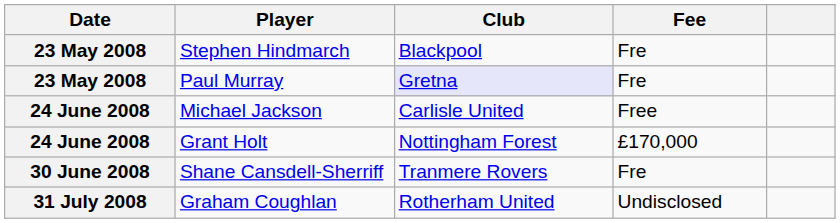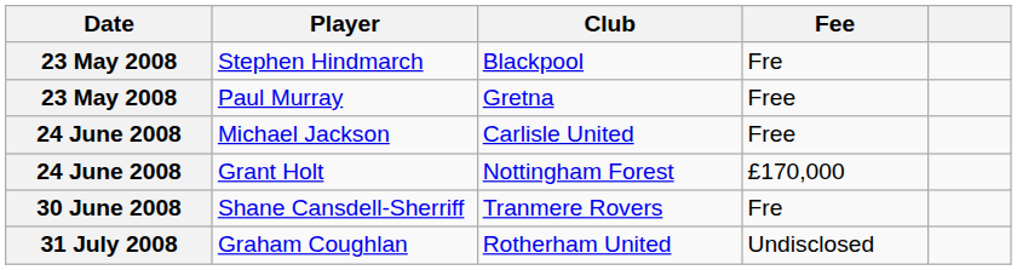Paul Murray | Club: lavender background -> no background
Paul Murray | Fee: Fre -> Free
